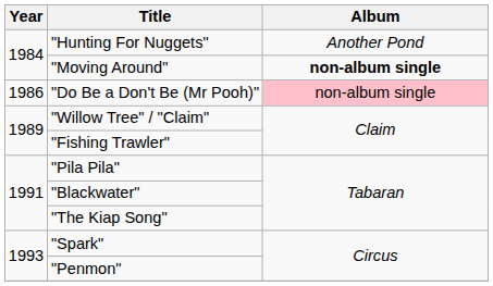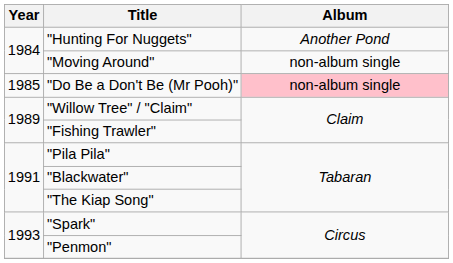"Moving Around" | Album: bold -> normal
"Do Be a Don't Be (Mr Pooh)" | Year: 1986 -> 1985
